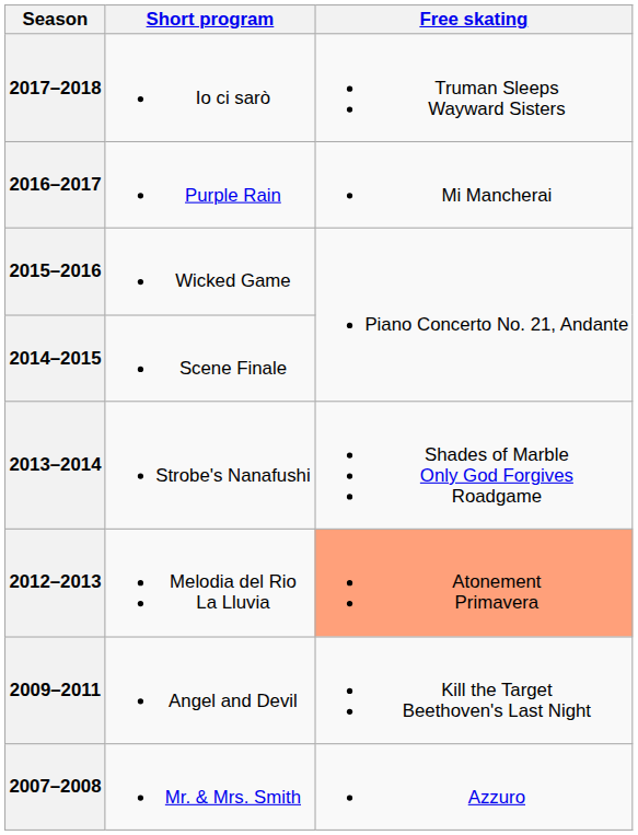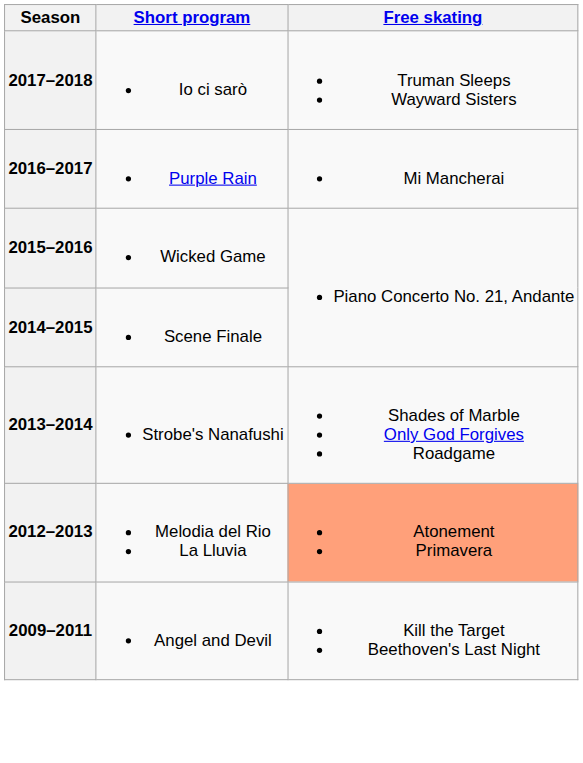- row: 2007–2008 | Mr. & Mrs. Smith | Azzuro
